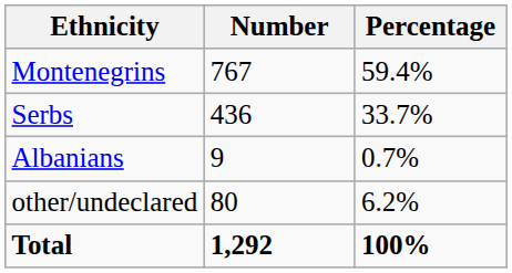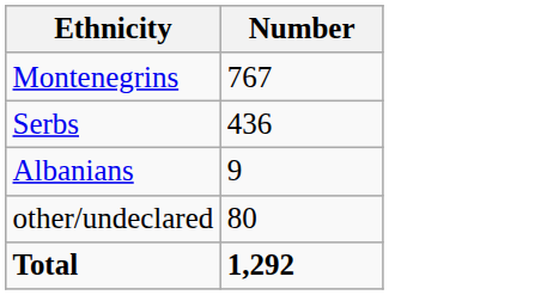- column: Percentage | 59.4% | 33.7% | 0.7% | 6.2% | 100%
